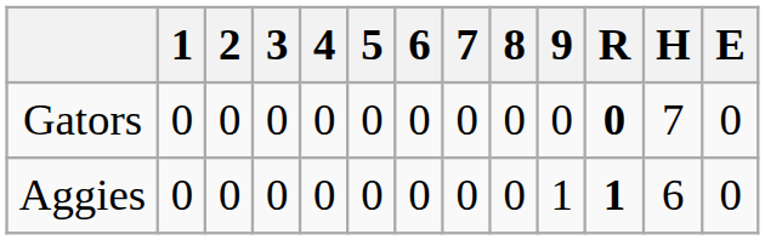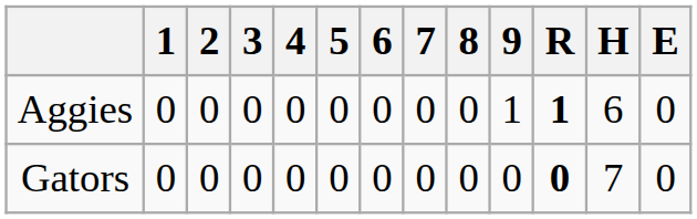rows swapped: Aggies <-> Gators
